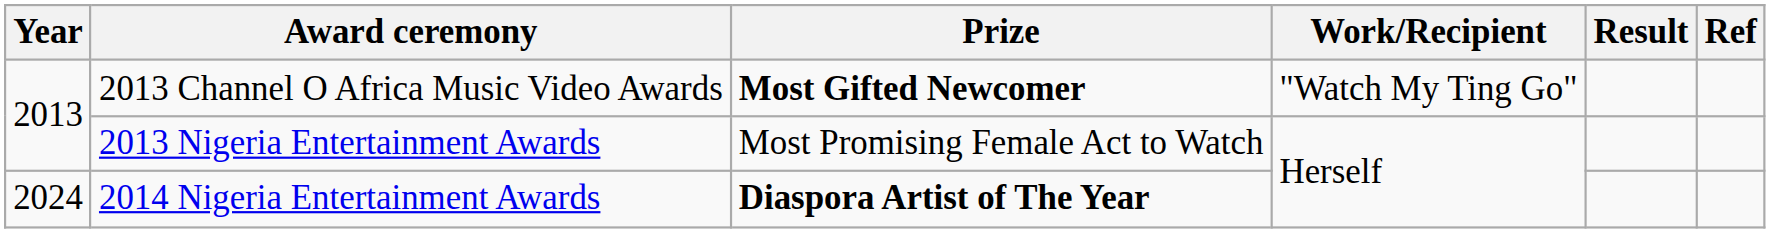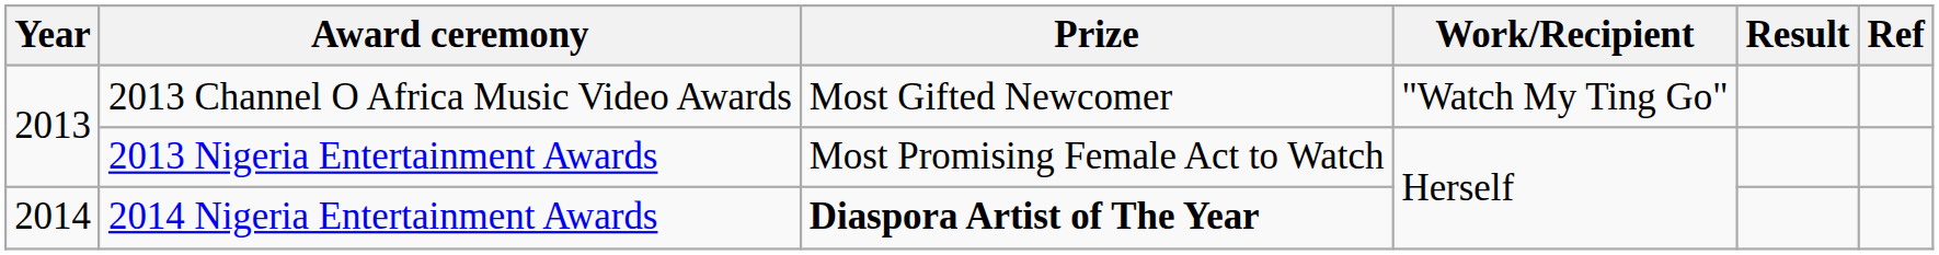2013 Channel O Africa Music Video Awards | Prize: bold -> normal
2014 Nigeria Entertainment Awards | Year: 2024 -> 2014
